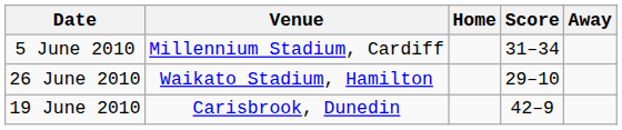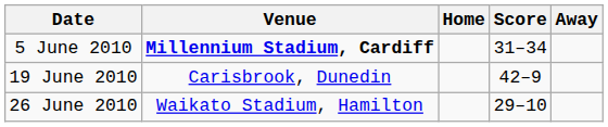5 June 2010 | Venue: normal -> bold
rows swapped: 19 June 2010 <-> 26 June 2010
